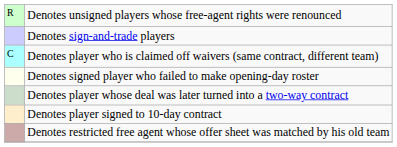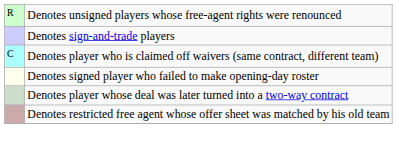- row: Denotes player signed to 10-day contract
